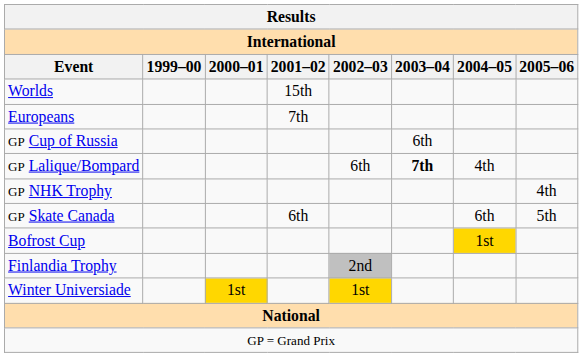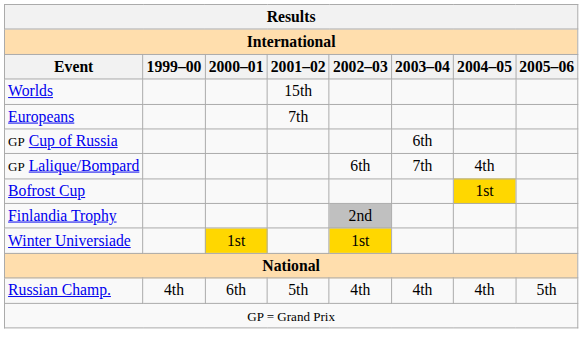GP Lalique/Bompard | 2003–04: bold -> normal
- row: GP NHK Trophy | 4th
- row: GP Skate Canada | 6th | 6th | 5th
+ row: Russian Champ. | 4th | 6th | 5th | 4th | 4th | 4th | 5th
